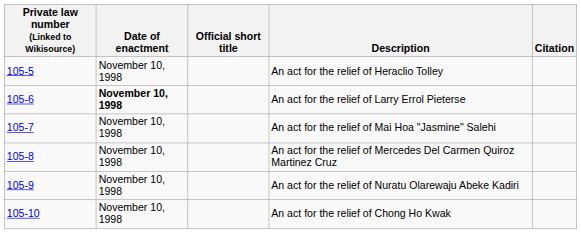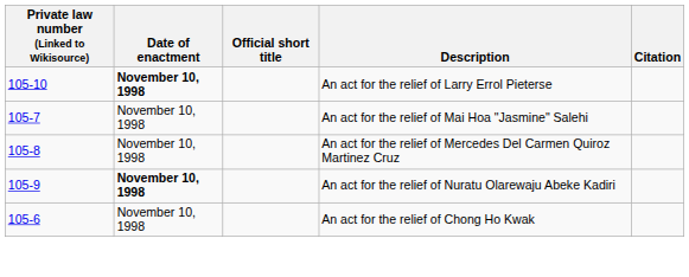- row: 105-5 | November 10, 1998 | An act for the relief of Heraclio Tolley
An act for the relief of Larry Errol Pieterse | Private law number (Linked to Wikisource): 105-6 -> 105-10
An act for the relief of Nuratu Olarewaju Abeke Kadiri | Date of enactment: normal -> bold
An act for the relief of Chong Ho Kwak | Private law number (Linked to Wikisource): 105-10 -> 105-6
